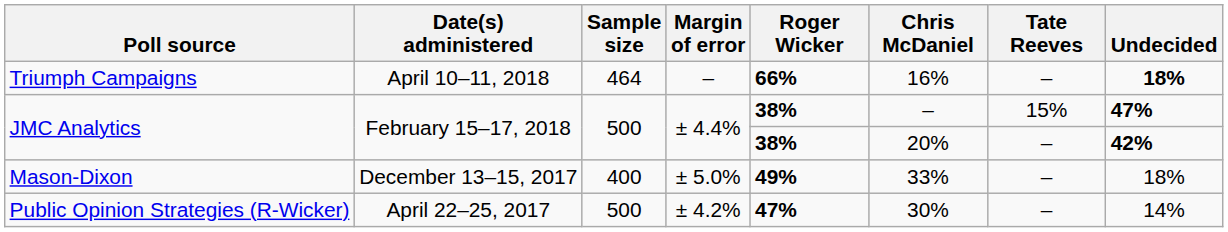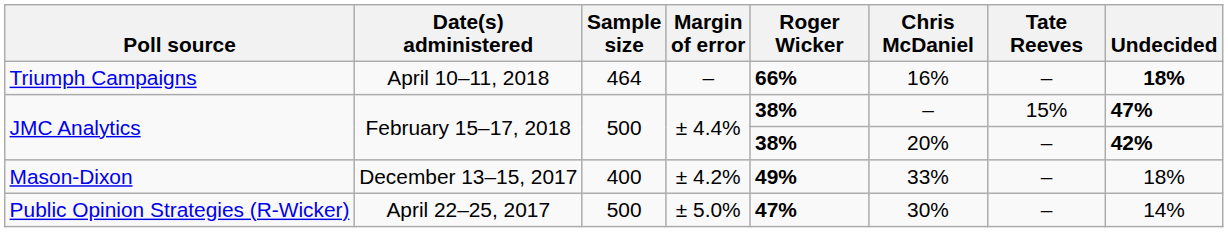Mason-Dixon | Margin of error: ± 5.0% -> ± 4.2%
Public Opinion Strategies (R-Wicker) | Margin of error: ± 4.2% -> ± 5.0%
